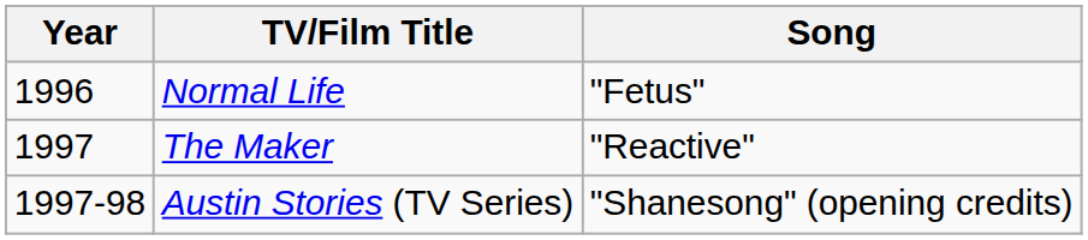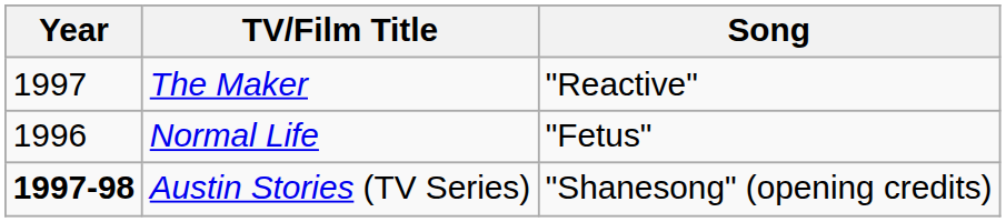rows swapped: Normal Life <-> The Maker
Austin Stories (TV Series) | Year: normal -> bold
